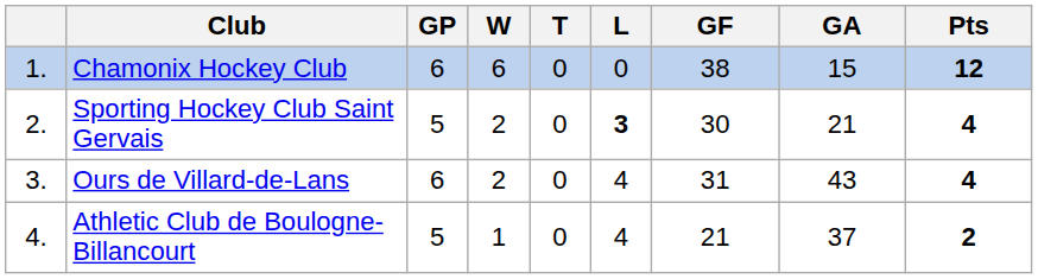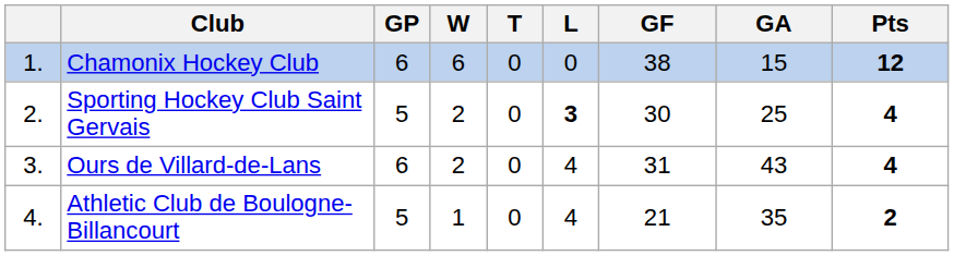Sporting Hockey Club Saint Gervais | GA: 21 -> 25
Athletic Club de Boulogne-Billancourt | GA: 37 -> 35
